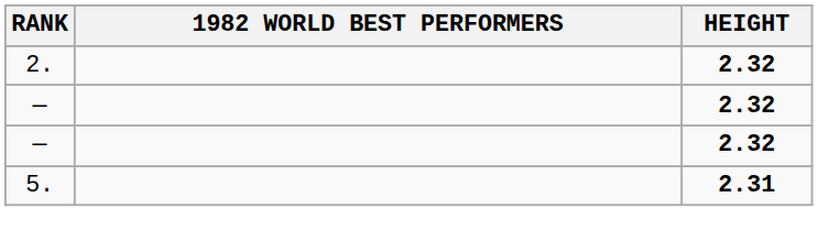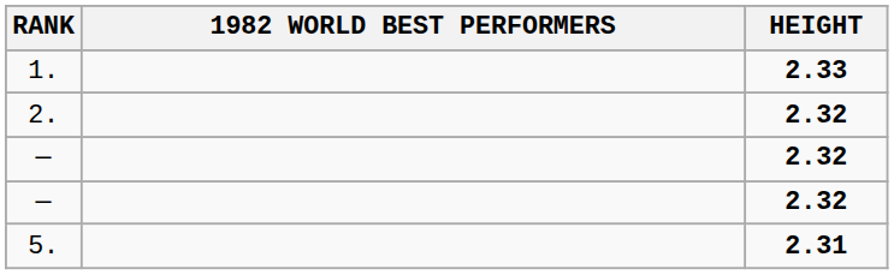+ row: 1. | 2.33
